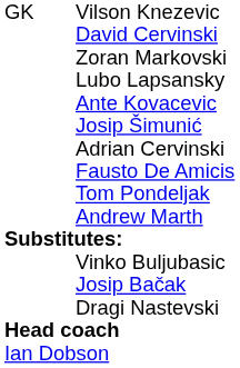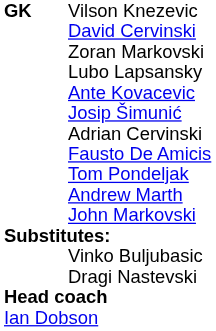Vilson Knezevic | column 1: normal -> bold
+ row: John Markovski
- row: Josip Bačak
